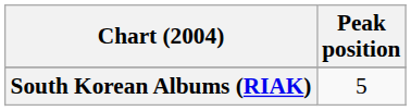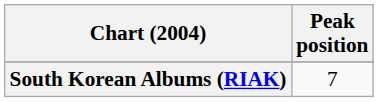South Korean Albums (RIAK) | Peak position: 5 -> 7
